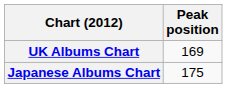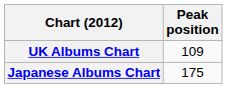UK Albums Chart | Peak position: 169 -> 109
